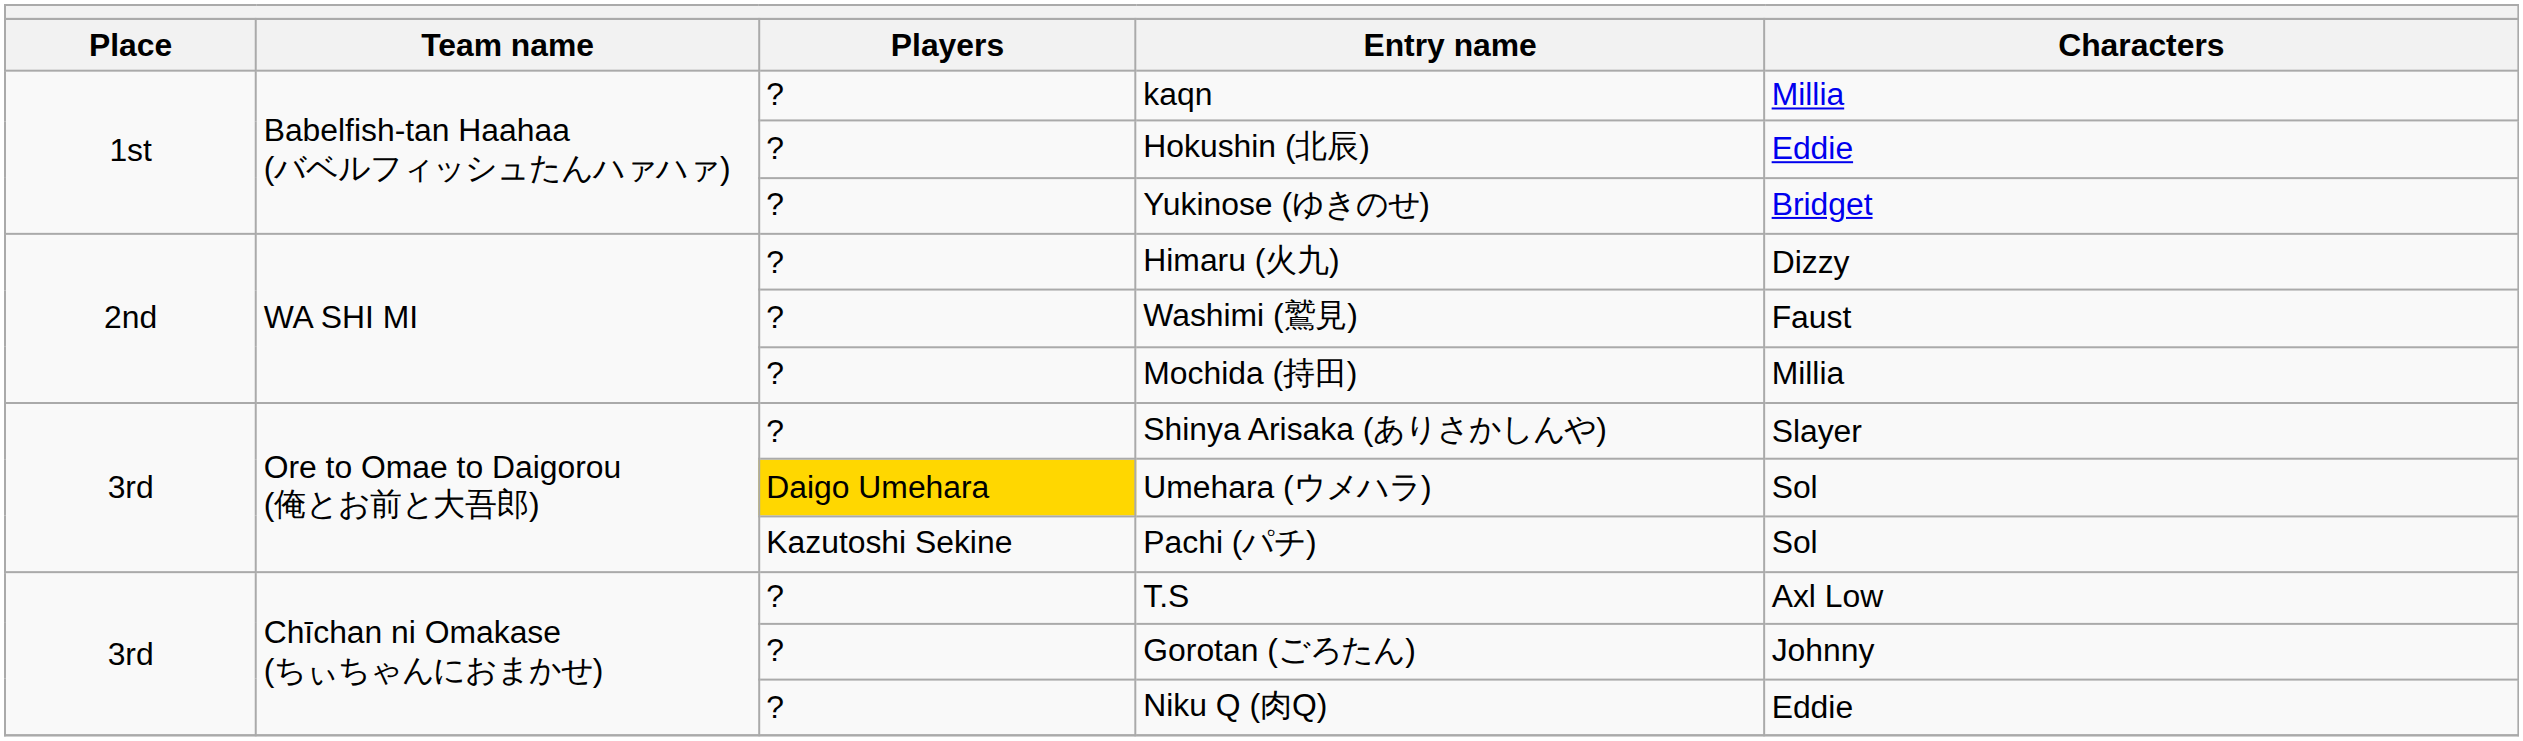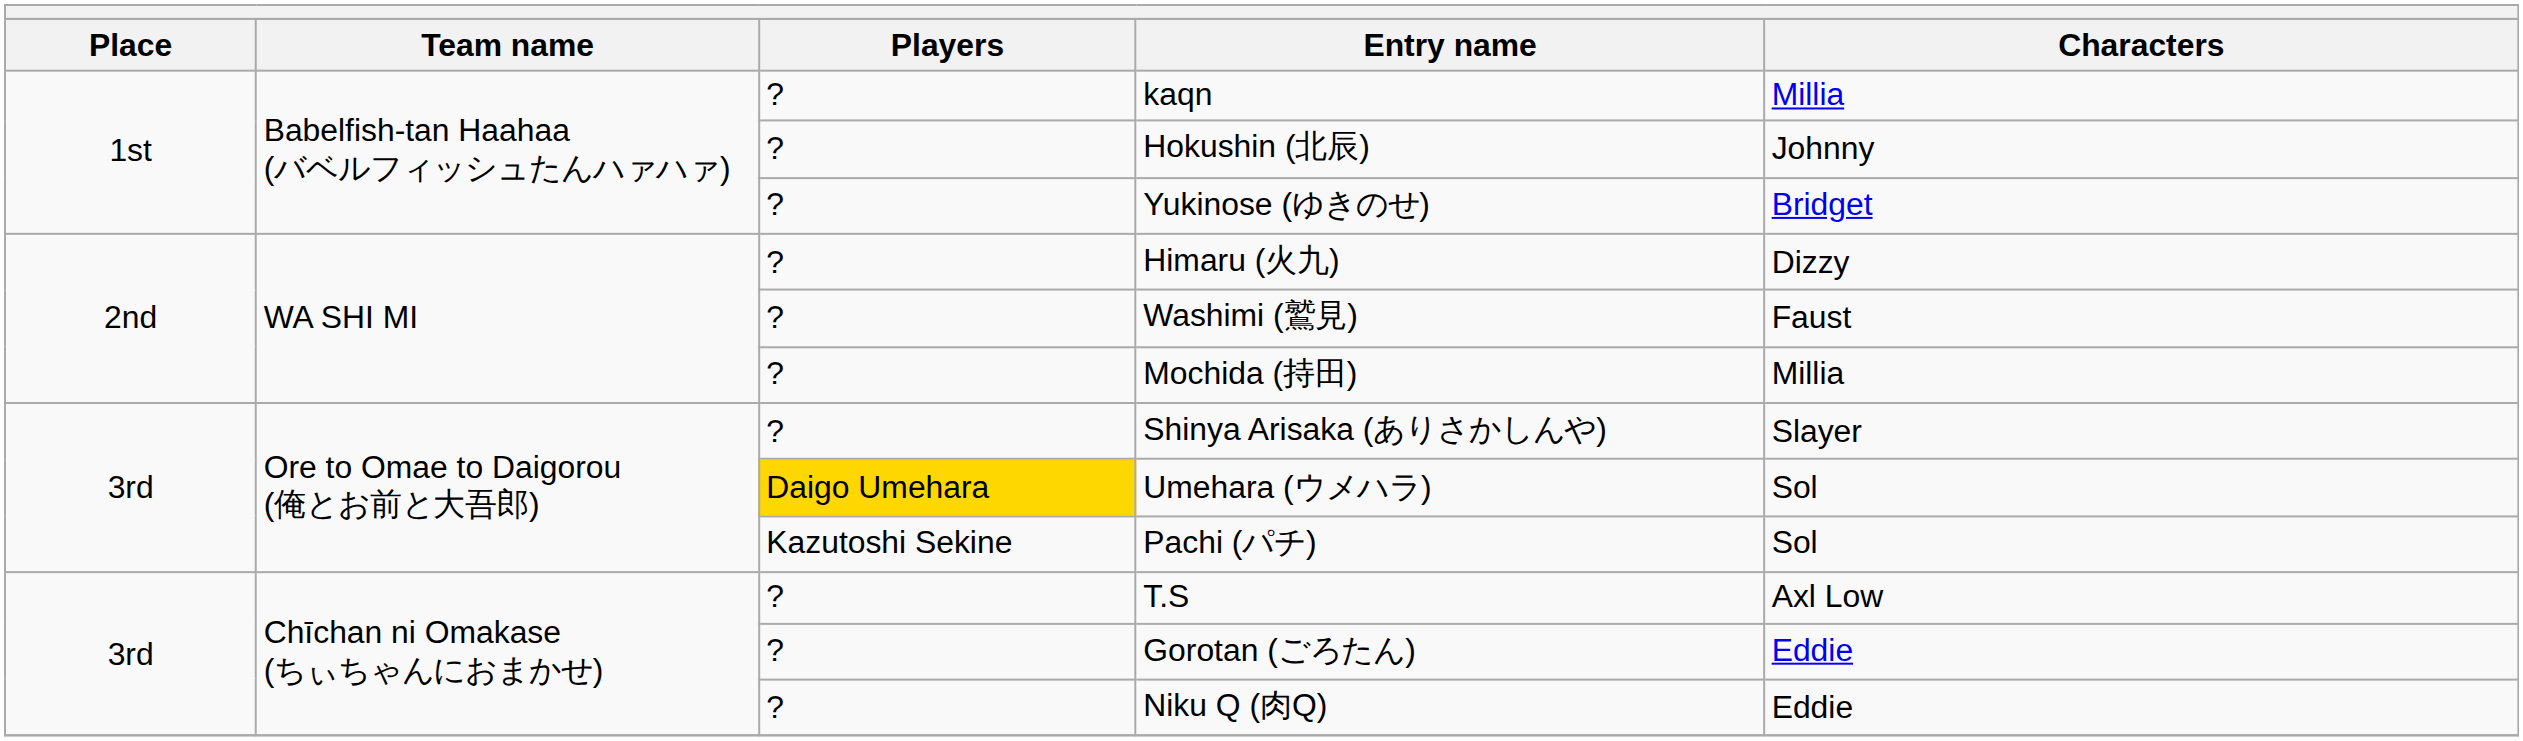Hokushin (北辰) | Characters: Eddie -> Johnny
Gorotan (ごろたん) | Characters: Johnny -> Eddie
